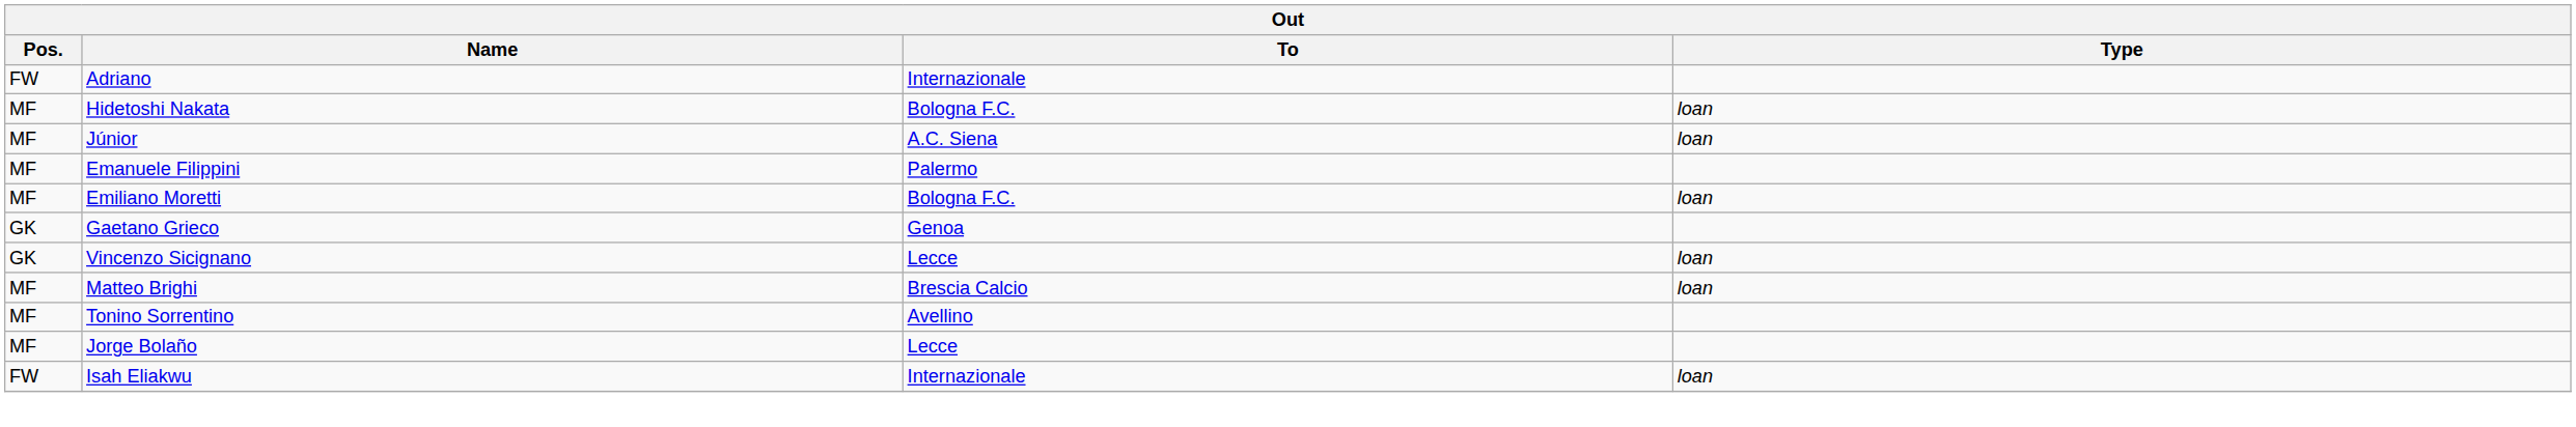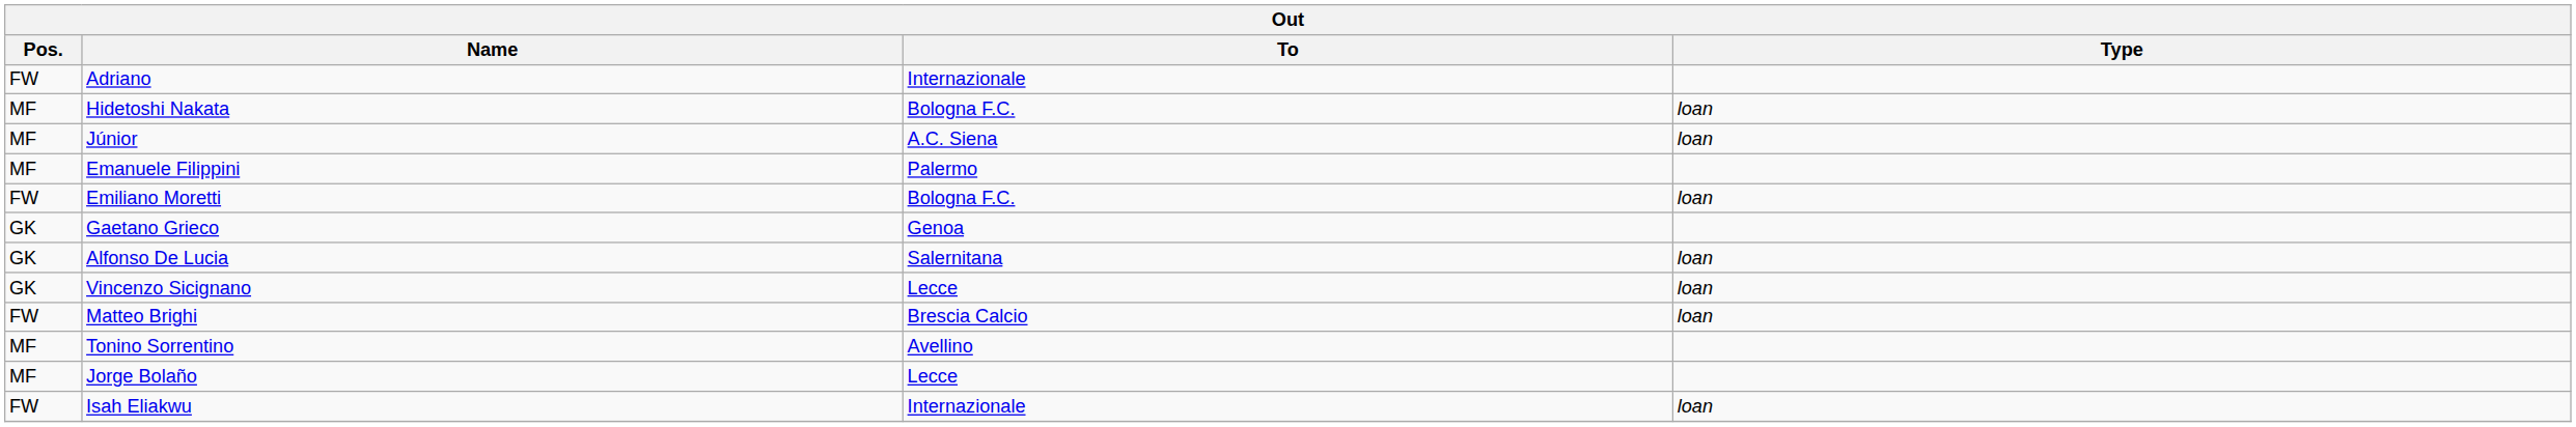Emiliano Moretti | Pos.: MF -> FW
+ row: GK | Alfonso De Lucia | Salernitana | loan
Matteo Brighi | Pos.: MF -> FW
